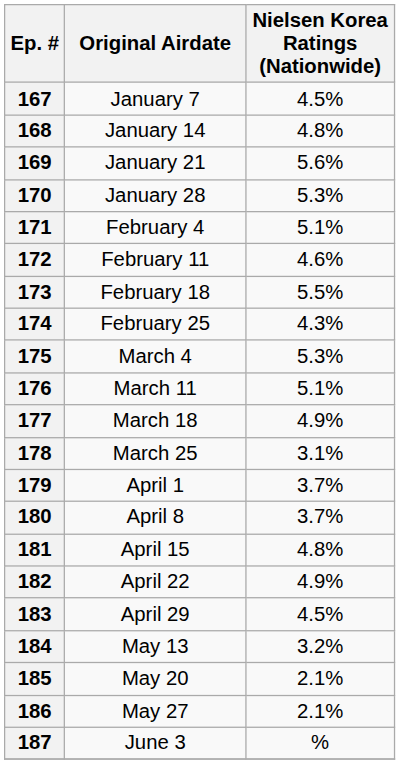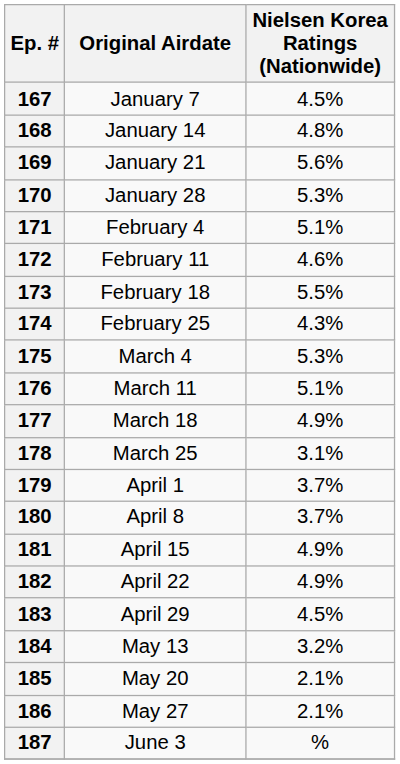181 | Nielsen Korea Ratings (Nationwide): 4.8% -> 4.9%
